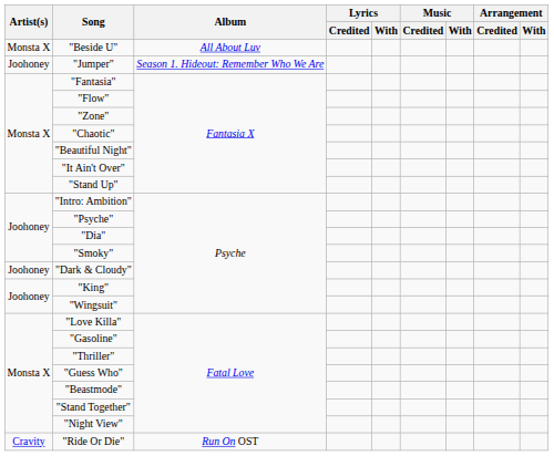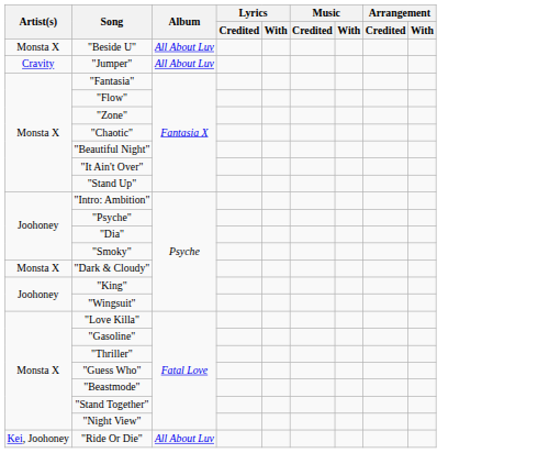"Jumper" | Artist(s): Joohoney -> Cravity
"Jumper" | Album: Season 1. Hideout: Remember Who We Are -> All About Luv
"Dark & Cloudy" | Artist(s): Joohoney -> Monsta X
"Ride Or Die" | Artist(s): Cravity -> Kei, Joohoney
"Ride Or Die" | Album: Run On OST -> All About Luv
